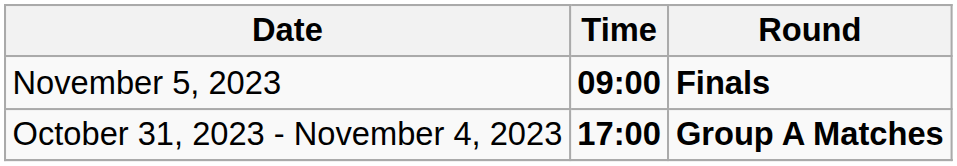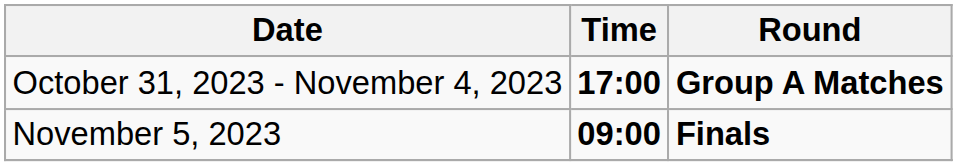rows swapped: October 31, 2023 - November 4, 2023 <-> November 5, 2023
